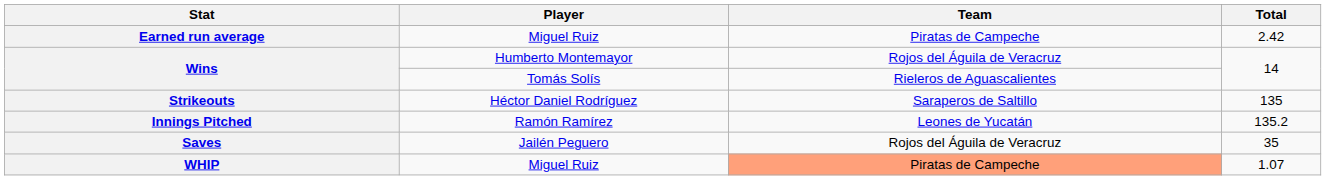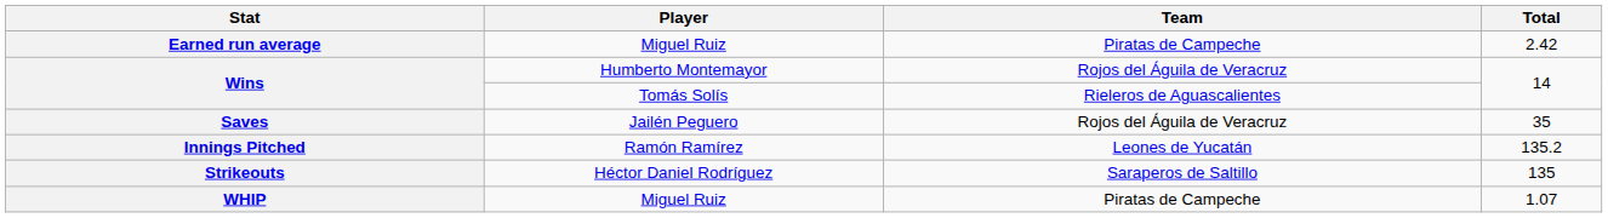rows swapped: Saves <-> Strikeouts
WHIP | Team: lightsalmon background -> no background
